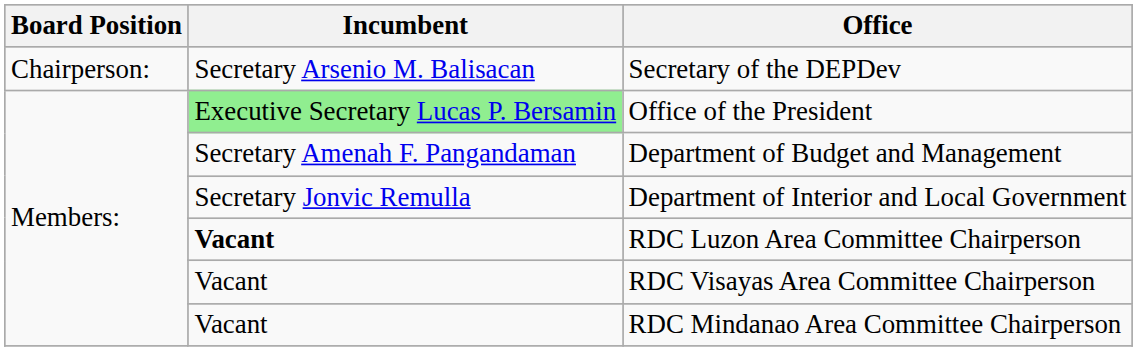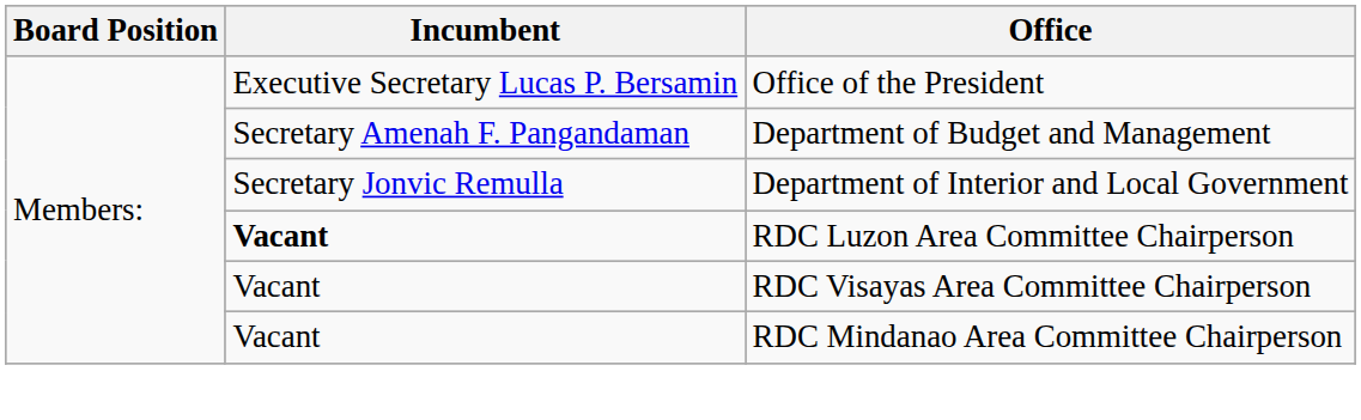- row: Chairperson: | Secretary Arsenio M. Balisacan | Secretary of the DEPDev
Office of the President | Incumbent: lightgreen background -> no background
